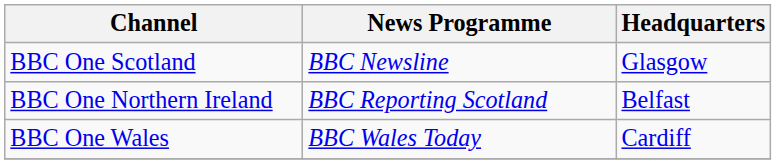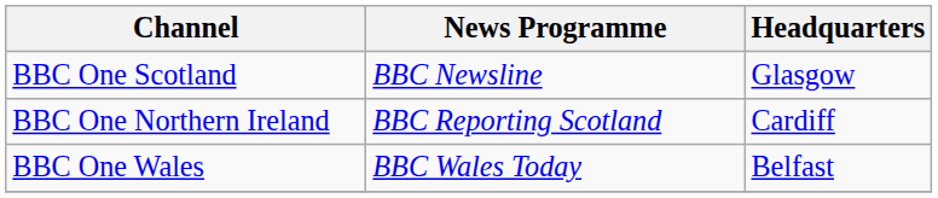BBC One Northern Ireland | Headquarters: Belfast -> Cardiff
BBC One Wales | Headquarters: Cardiff -> Belfast
